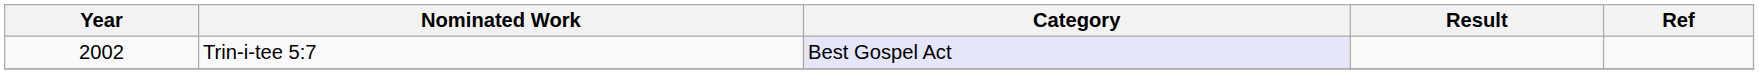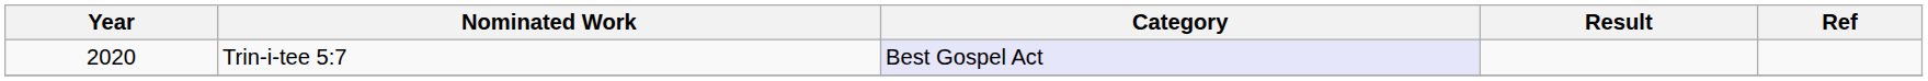Trin-i-tee 5:7 | Year: 2002 -> 2020
